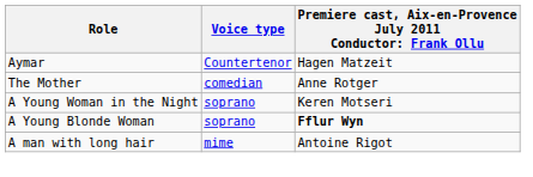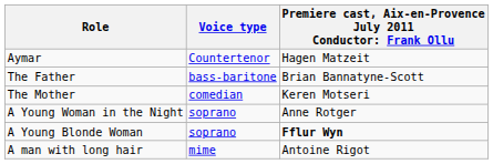+ row: The Father | bass-baritone | Brian Bannatyne-Scott
The Mother | column 3: Anne Rotger -> Keren Motseri
A Young Woman in the Night | column 3: Keren Motseri -> Anne Rotger
